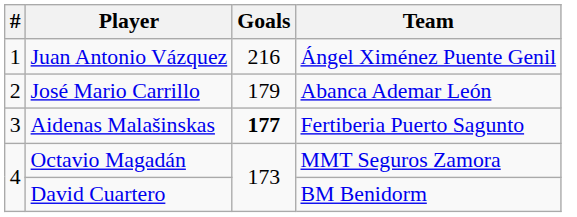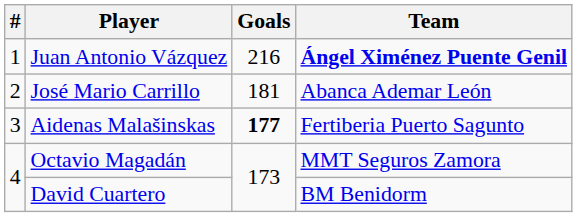Juan Antonio Vázquez | Team: normal -> bold
José Mario Carrillo | Goals: 179 -> 181
